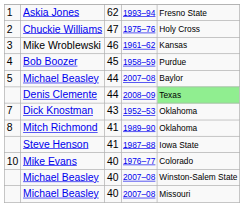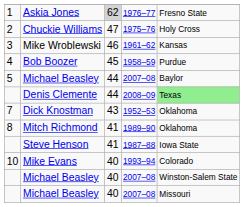Askia Jones | column 3: no background -> lightgrey background
Askia Jones | column 4: 1993–94 -> 1976–77
Mike Evans | column 4: 1976–77 -> 1993–94
